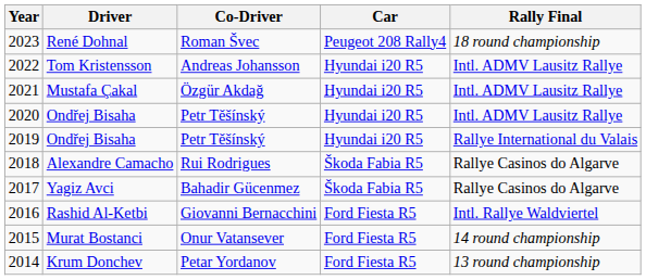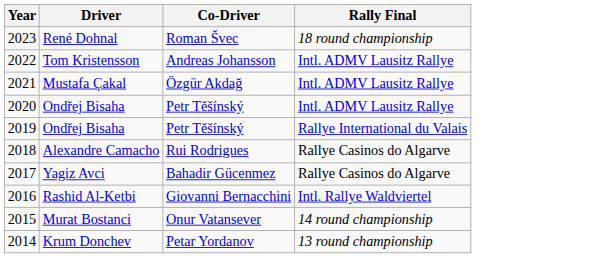- column: Car | Peugeot 208 Rally4 | Hyundai i20 R5 | Hyundai i20 R5 | Hyundai i20 R5 | Hyundai i20 R5 | Škoda Fabia R5 | Škoda Fabia R5 | Ford Fiesta R5 | Ford Fiesta R5 | Ford Fiesta R5
